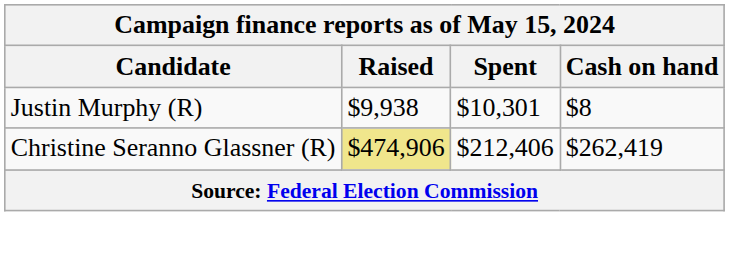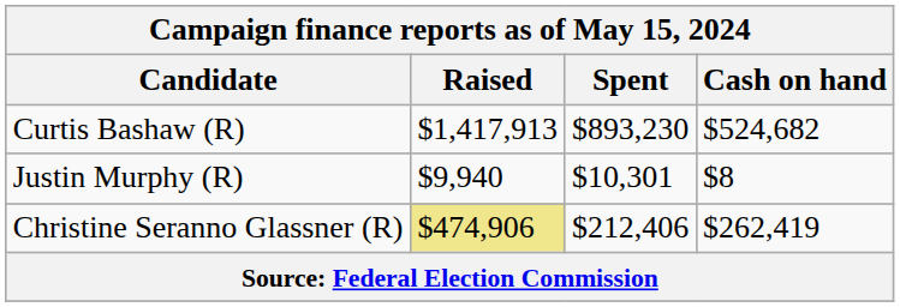+ row: Curtis Bashaw (R) | $1,417,913 | $893,230 | $524,682
Justin Murphy (R) | Raised: $9,938 -> $9,940
